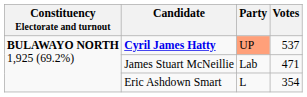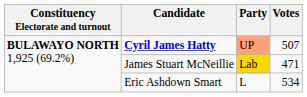Cyril James Hatty | Votes: 537 -> 507
James Stuart McNeillie | Party: no background -> gold background
Eric Ashdown Smart | Votes: 354 -> 534
